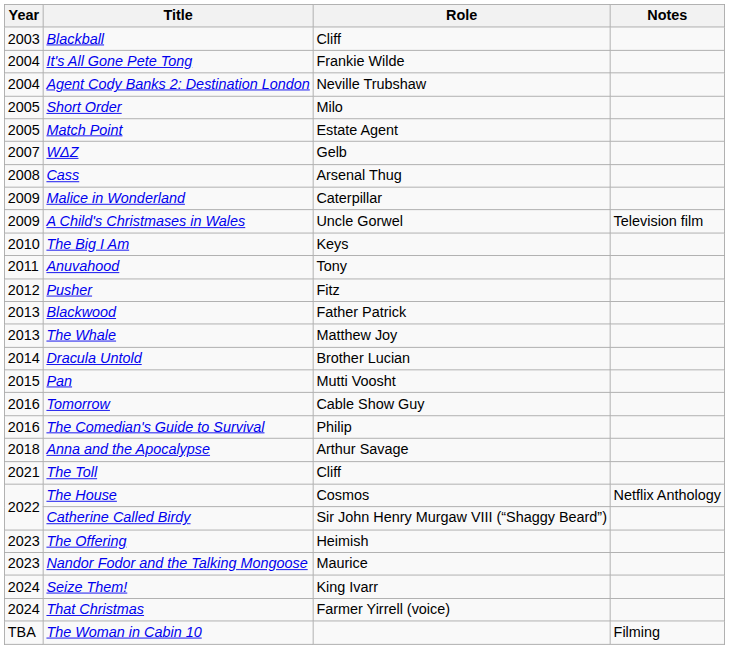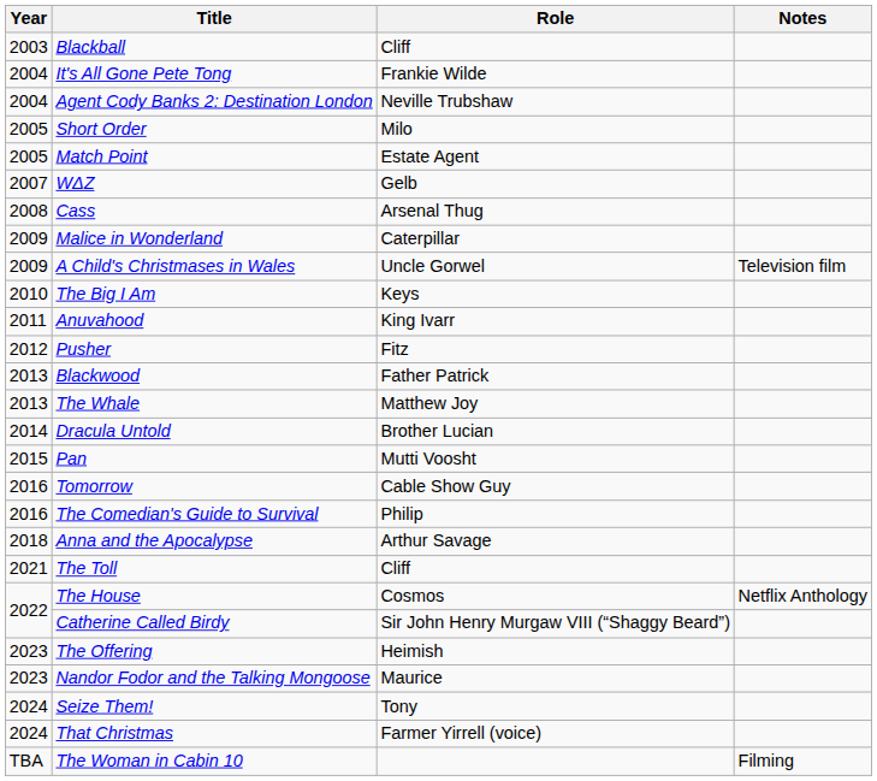Anuvahood | Role: Tony -> King Ivarr
Seize Them! | Role: King Ivarr -> Tony
